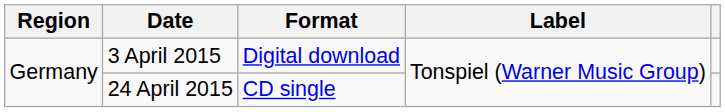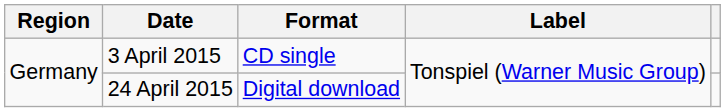3 April 2015 | Format: Digital download -> CD single
24 April 2015 | Format: CD single -> Digital download
